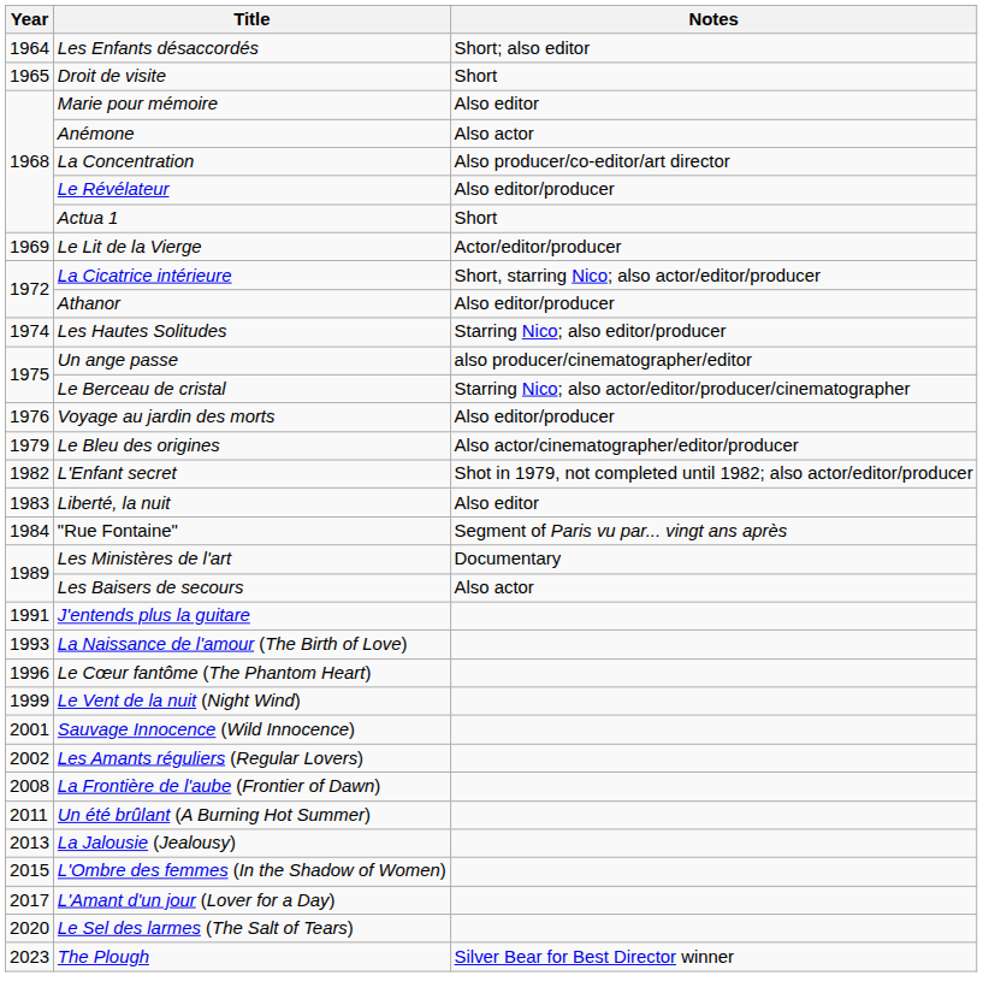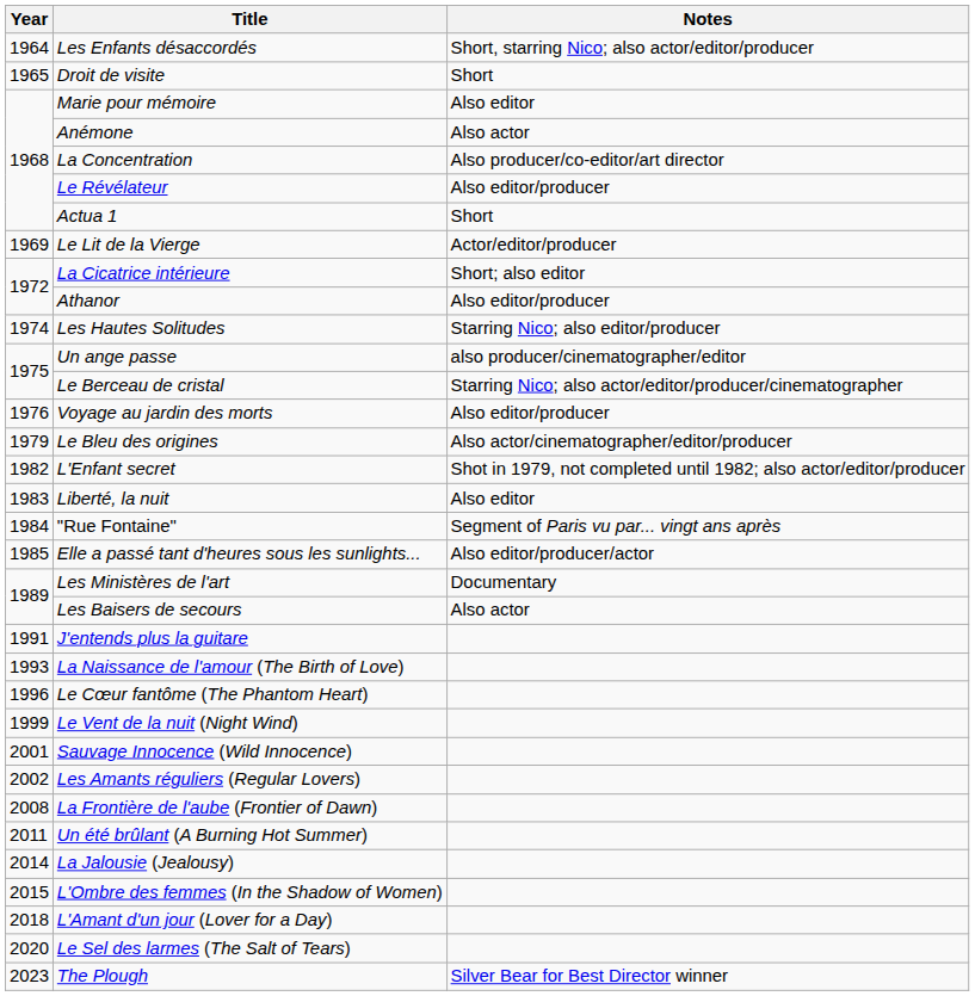Les Enfants désaccordés | Notes: Short; also editor -> Short, starring Nico; also actor/editor/producer
La Cicatrice intérieure | Notes: Short, starring Nico; also actor/editor/producer -> Short; also editor
+ row: 1985 | Elle a passé tant d'heures sous les sunlights... | Also editor/producer/actor
La Jalousie (Jealousy) | Year: 2013 -> 2014
L'Amant d'un jour (Lover for a Day) | Year: 2017 -> 2018
